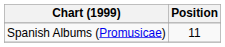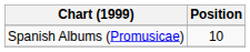Spanish Albums (Promusicae) | Position: 11 -> 10
